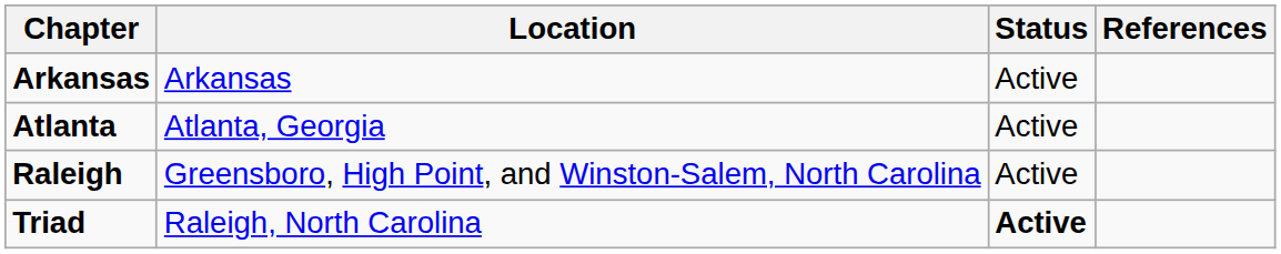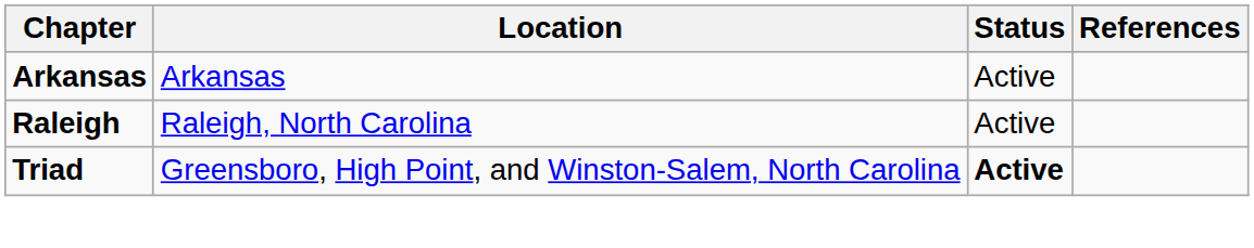- row: Atlanta | Atlanta, Georgia | Active
Raleigh | Location: Greensboro, High Point, and Winston-Salem, North Carolina -> Raleigh, North Carolina
Triad | Location: Raleigh, North Carolina -> Greensboro, High Point, and Winston-Salem, North Carolina
